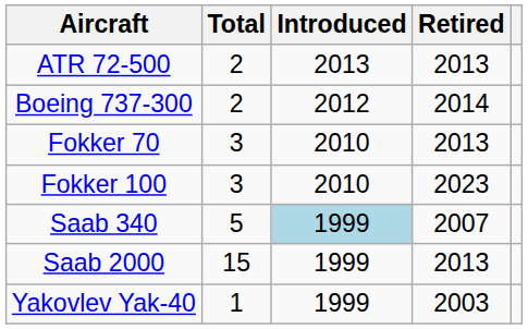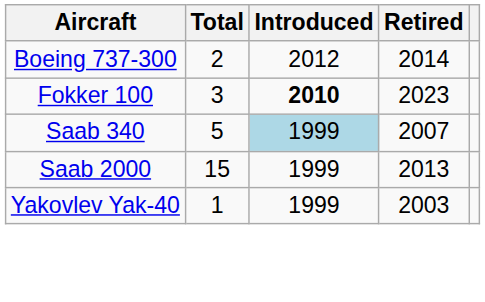- row: ATR 72-500 | 2 | 2013 | 2013
- row: Fokker 70 | 3 | 2010 | 2013
Fokker 100 | Introduced: normal -> bold
